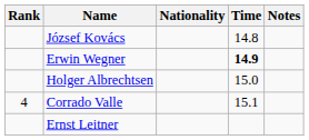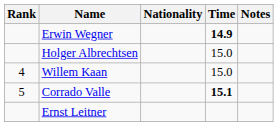- row: József Kovács | 14.8
+ row: 4 | Willem Kaan | 15.0
Corrado Valle | Rank: 4 -> 5
Corrado Valle | Time: normal -> bold
